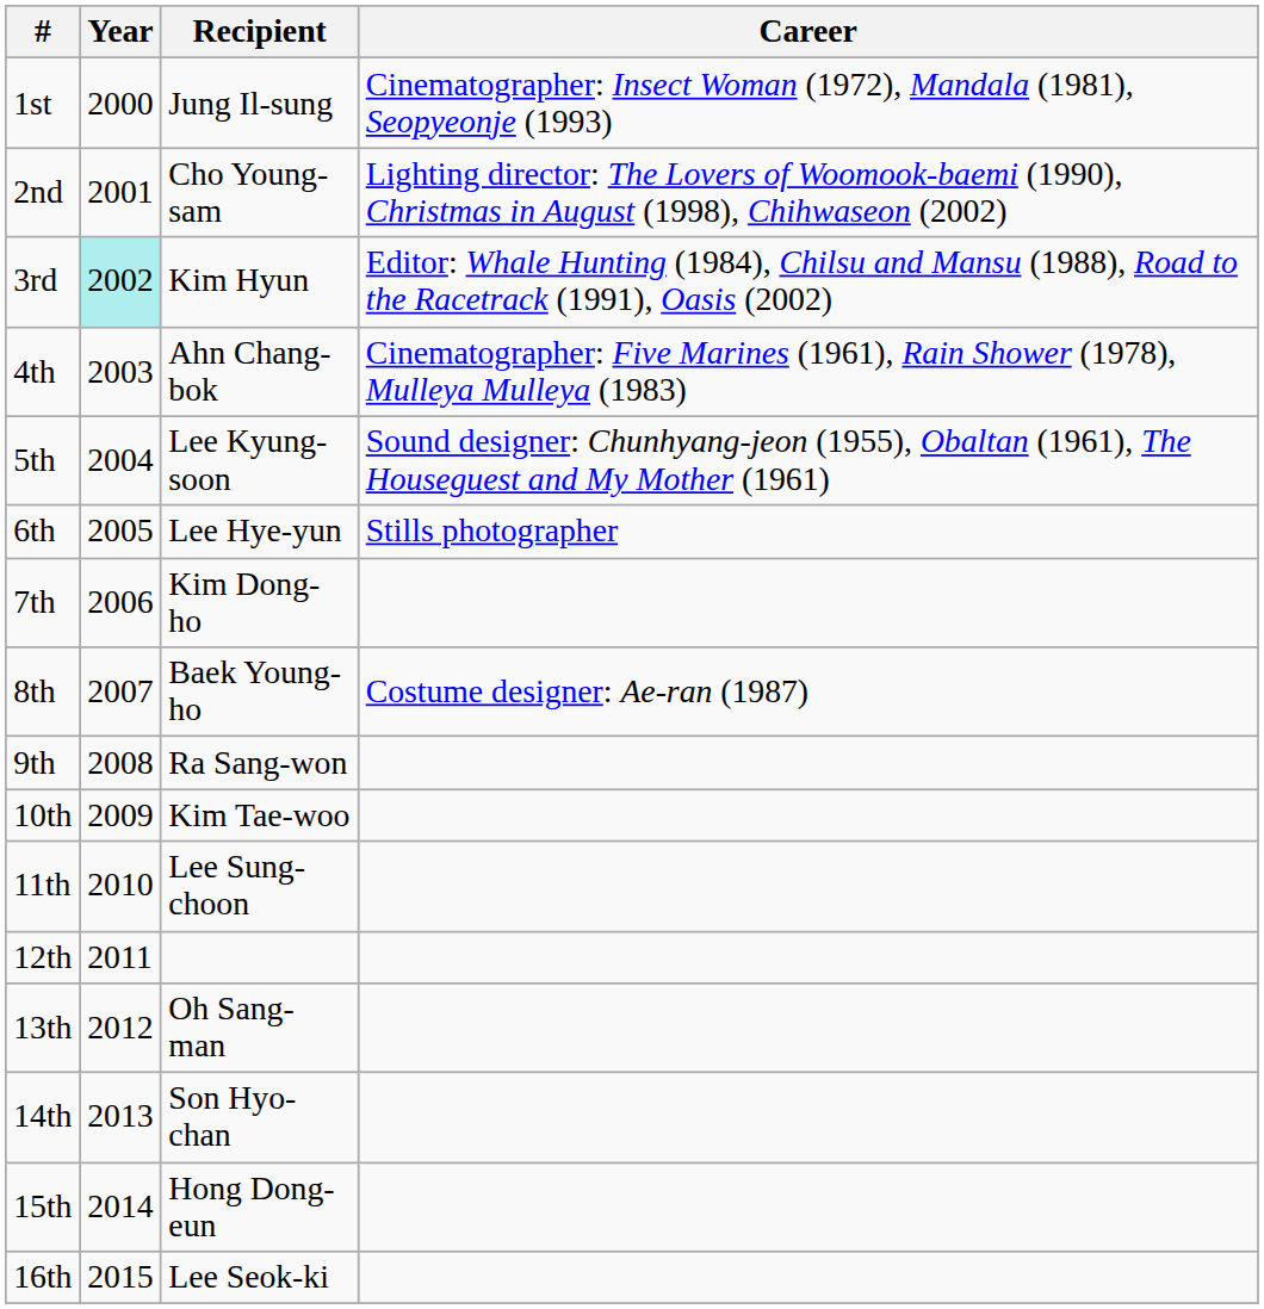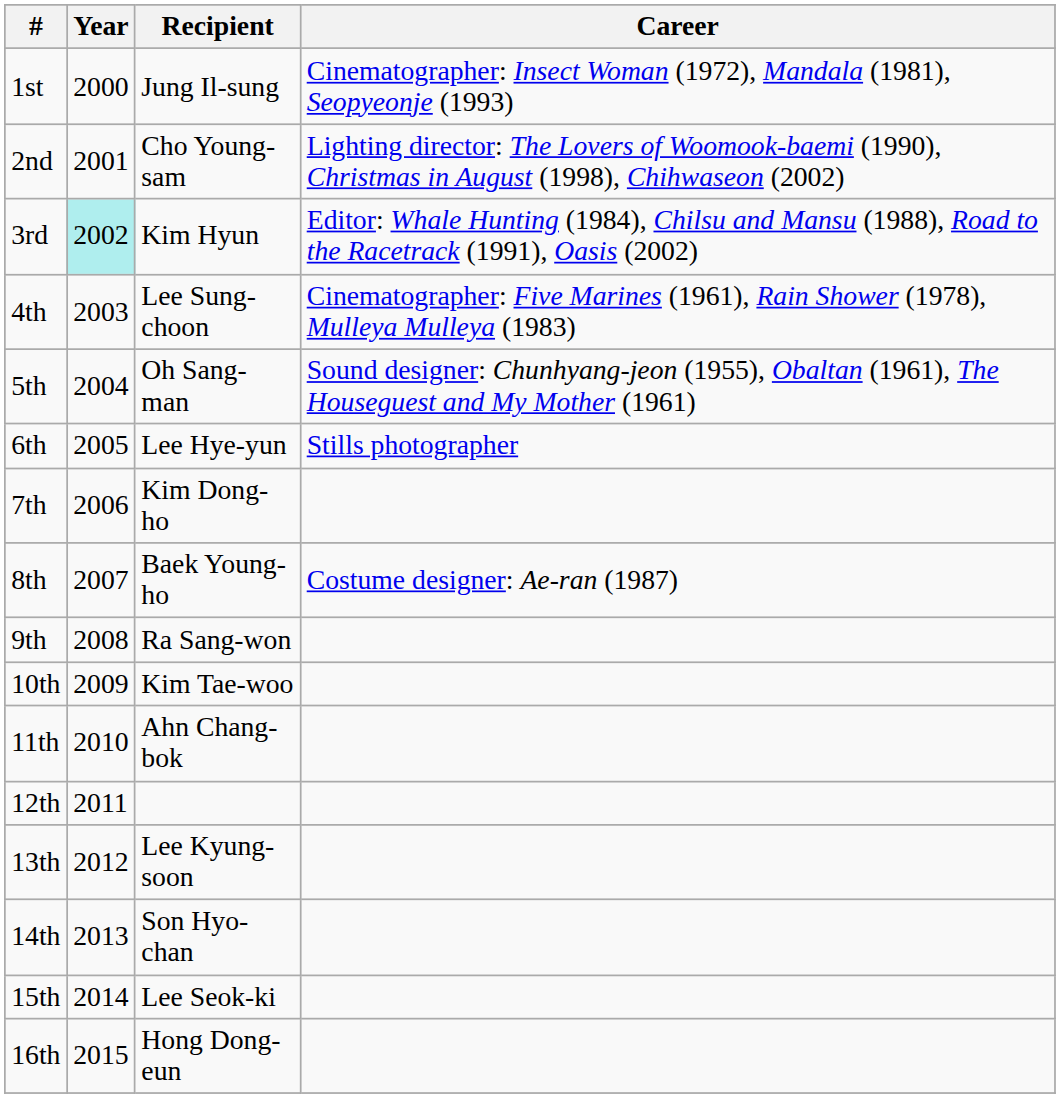4th | Recipient: Ahn Chang-bok -> Lee Sung-choon
5th | Recipient: Lee Kyung-soon -> Oh Sang-man
11th | Recipient: Lee Sung-choon -> Ahn Chang-bok
13th | Recipient: Oh Sang-man -> Lee Kyung-soon
15th | Recipient: Hong Dong-eun -> Lee Seok-ki
16th | Recipient: Lee Seok-ki -> Hong Dong-eun
